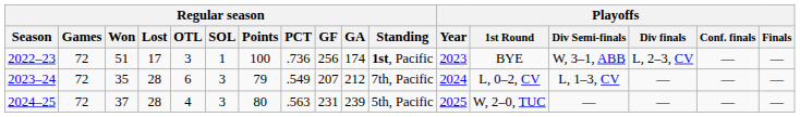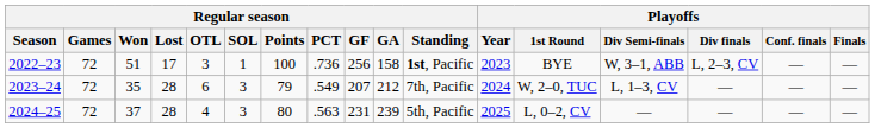2022–23 | Regular season / GA: 174 -> 158
2023–24 | Playoffs / 1st Round: L, 0–2, CV -> W, 2–0, TUC
2024–25 | Playoffs / 1st Round: W, 2–0, TUC -> L, 0–2, CV
